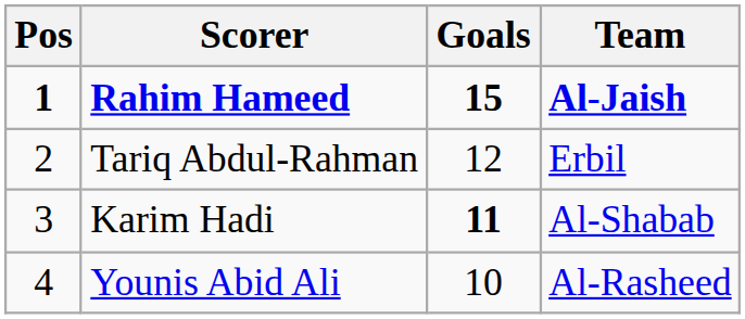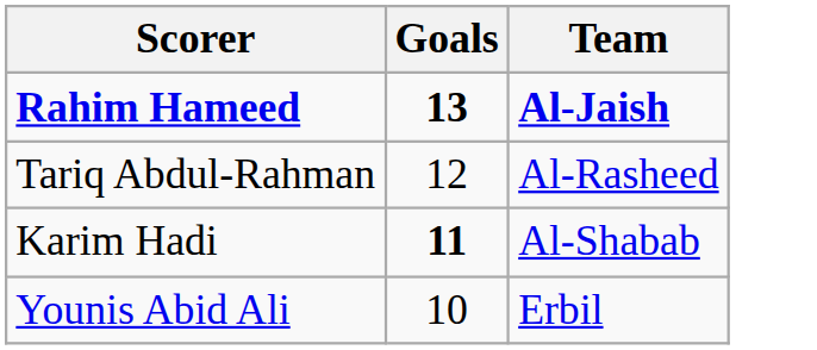- column: Pos | 1 | 2 | 3 | 4
Rahim Hameed | Goals: 15 -> 13
Tariq Abdul-Rahman | Team: Erbil -> Al-Rasheed
Younis Abid Ali | Team: Al-Rasheed -> Erbil
